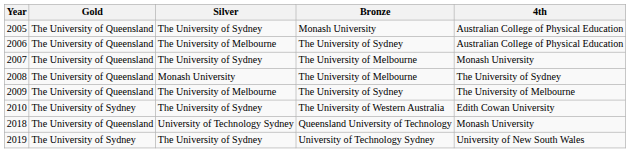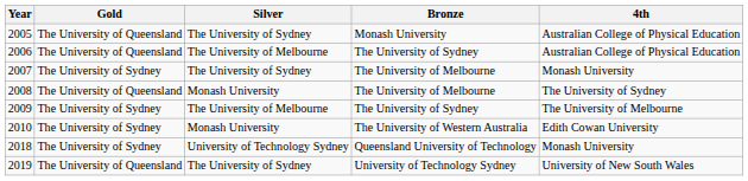2007 | Gold: The University of Queensland -> The University of Sydney
2009 | Gold: The University of Queensland -> The University of Sydney
2010 | Silver: The University of Sydney -> Monash University
2018 | Gold: The University of Queensland -> The University of Sydney
2019 | Gold: The University of Sydney -> The University of Queensland
